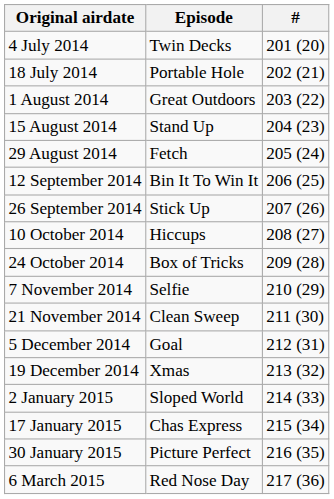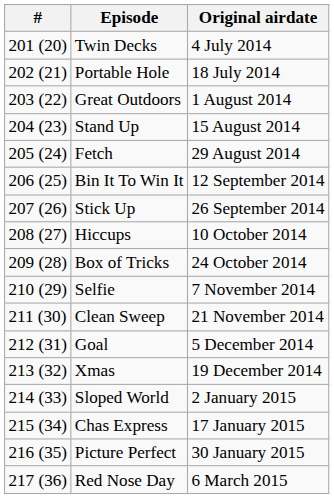columns swapped: # <-> Original airdate
